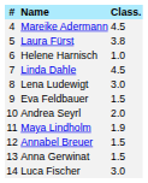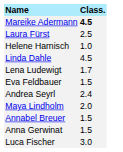- column: # | 4 | 5 | 6 | 7 | 8 | 9 | 10 | 11 | 12 | 13 | 14
Mareike Adermann | Class.: normal -> bold
Laura Fürst | Class.: 3.8 -> 2.5
Lena Ludewigt | Class.: 3.0 -> 1.7
Andrea Seyrl | Class.: 2.0 -> 2.4
Maya Lindholm | Class.: 1.9 -> 2.0
